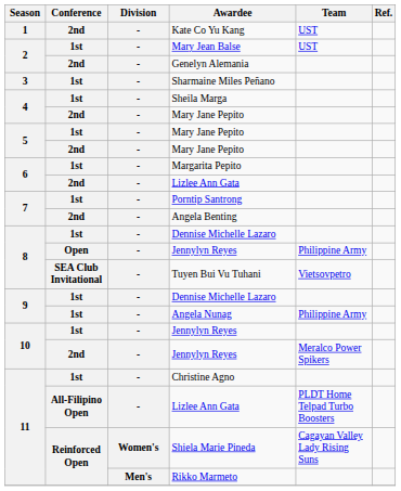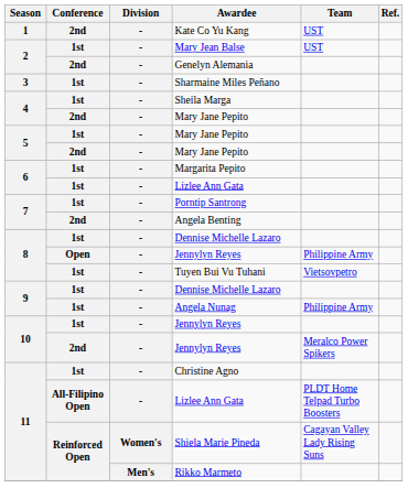6 / Lizlee Ann Gata | Conference: 2nd -> 1st
Tuyen Bui Vu Tuhani | Conference: SEA Club Invitational -> 1st
